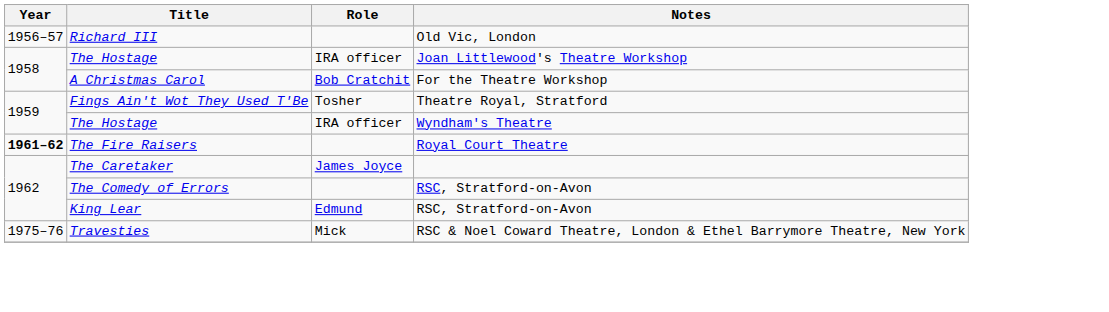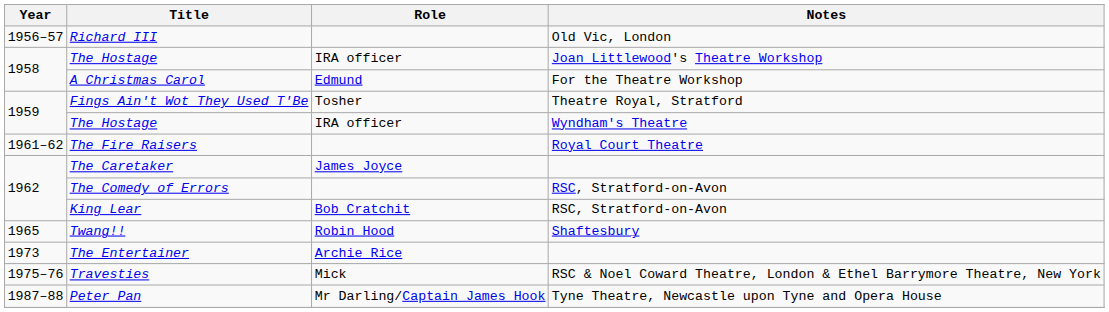A Christmas Carol | Role: Bob Cratchit -> Edmund
The Fire Raisers | Year: bold -> normal
King Lear | Role: Edmund -> Bob Cratchit
+ row: 1965 | Twang!! | Robin Hood | Shaftesbury
+ row: 1973 | The Entertainer | Archie Rice
+ row: 1987–88 | Peter Pan | Mr Darling/Captain James Hook | Tyne Theatre, Newcastle upon Tyne and Opera House
